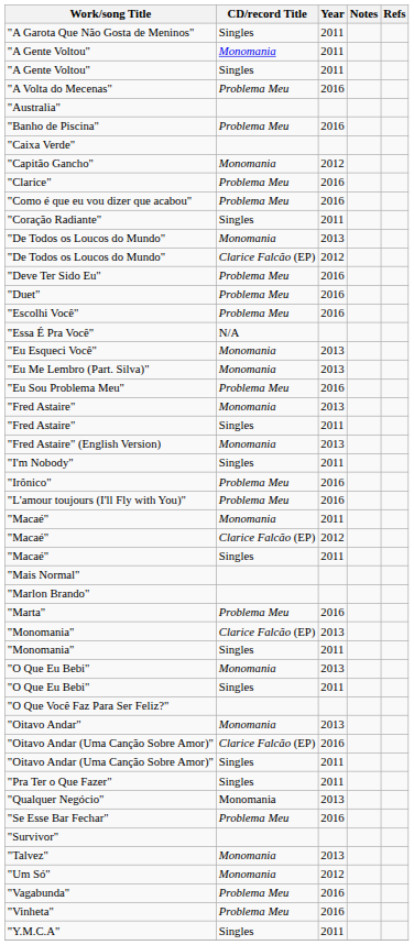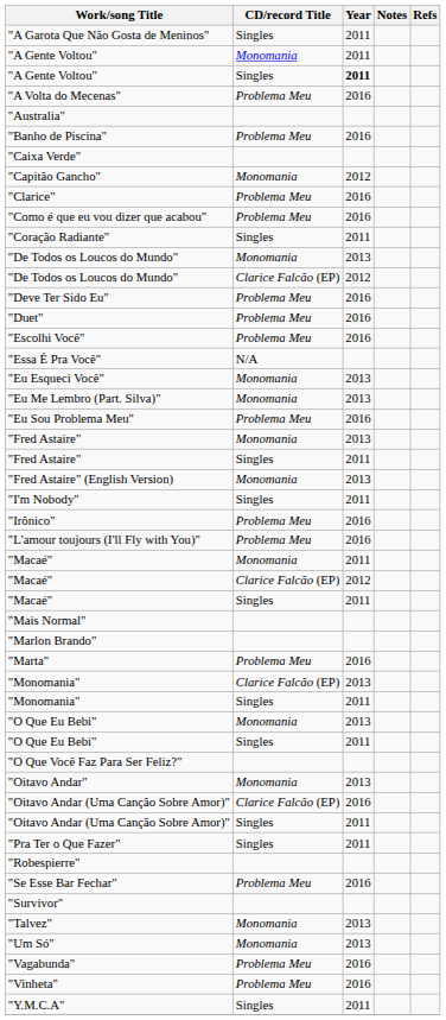"A Gente Voltou" / Singles | Year: normal -> bold
- row: "Qualquer Negócio" | Monomania | 2013
+ row: "Robespierre"
"Um Só" | Year: 2012 -> 2013
